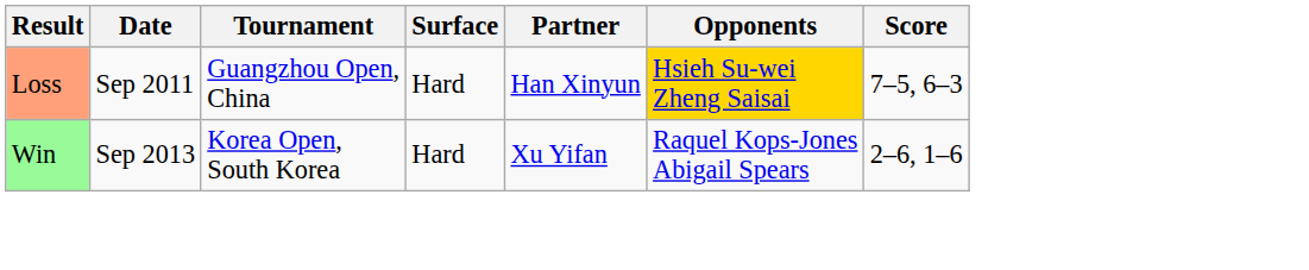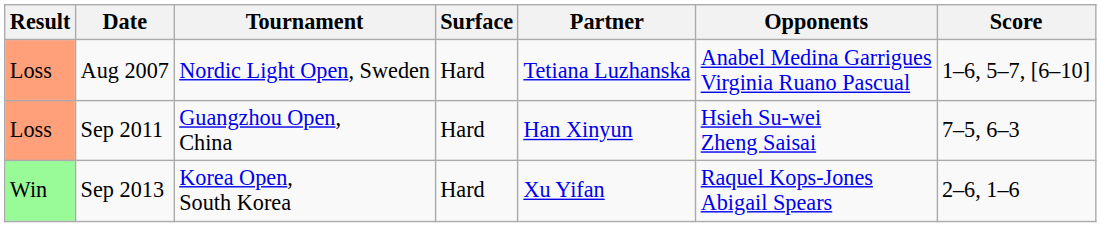+ row: Loss | Aug 2007 | Nordic Light Open, Sweden | Hard | Tetiana Luzhanska | Anabel Medina Garrigues Virginia Ruano Pascual | 1–6, 5–7, [6–10]
Sep 2011 | Opponents: gold background -> no background
